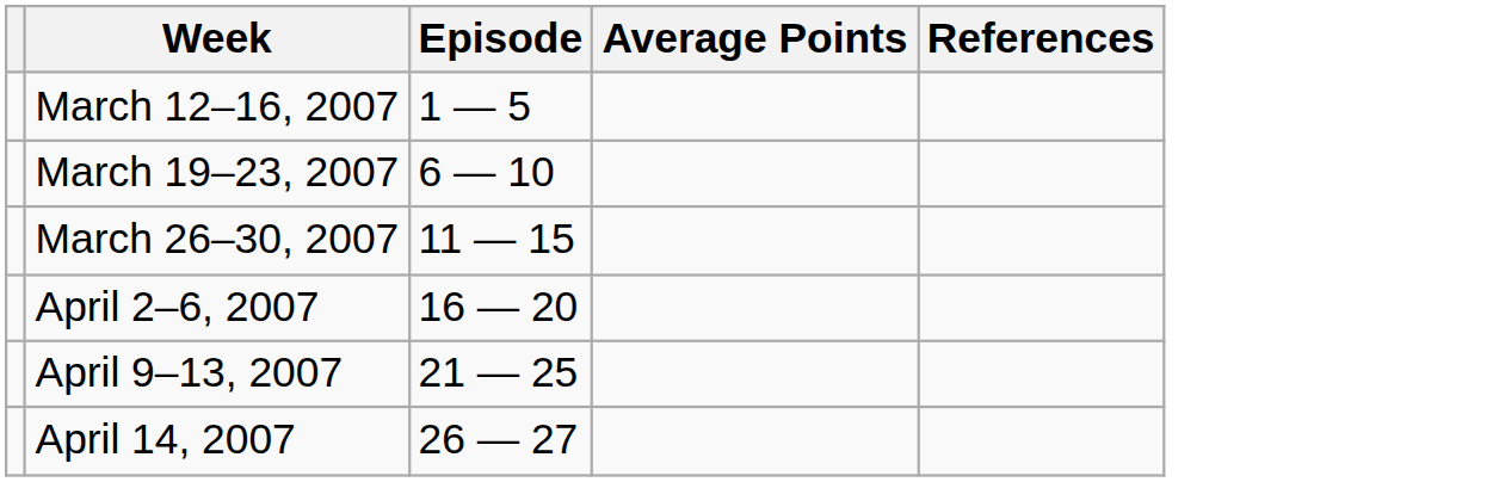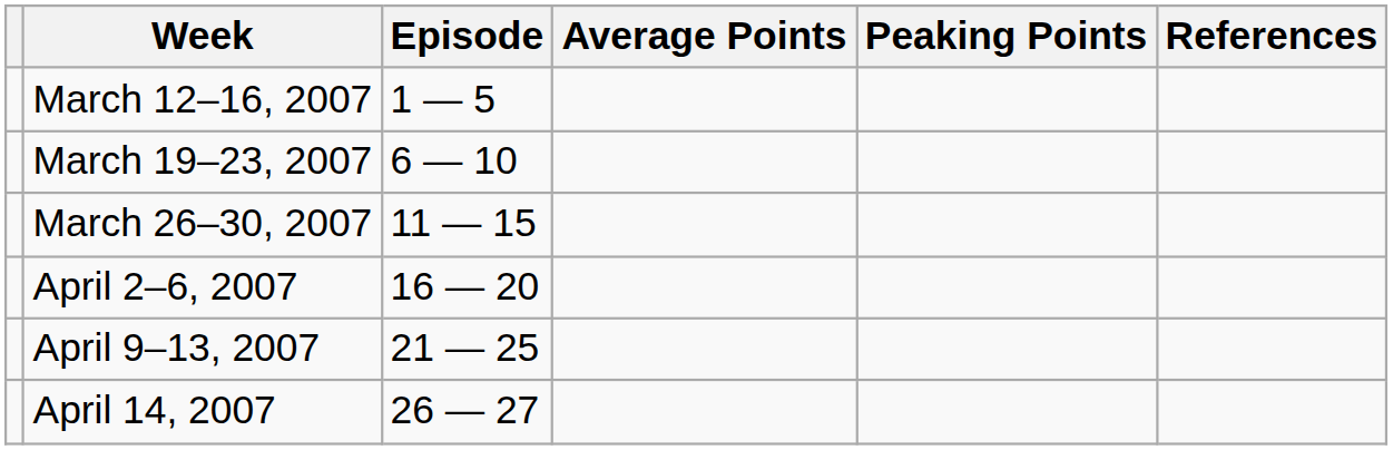+ column: Peaking Points
